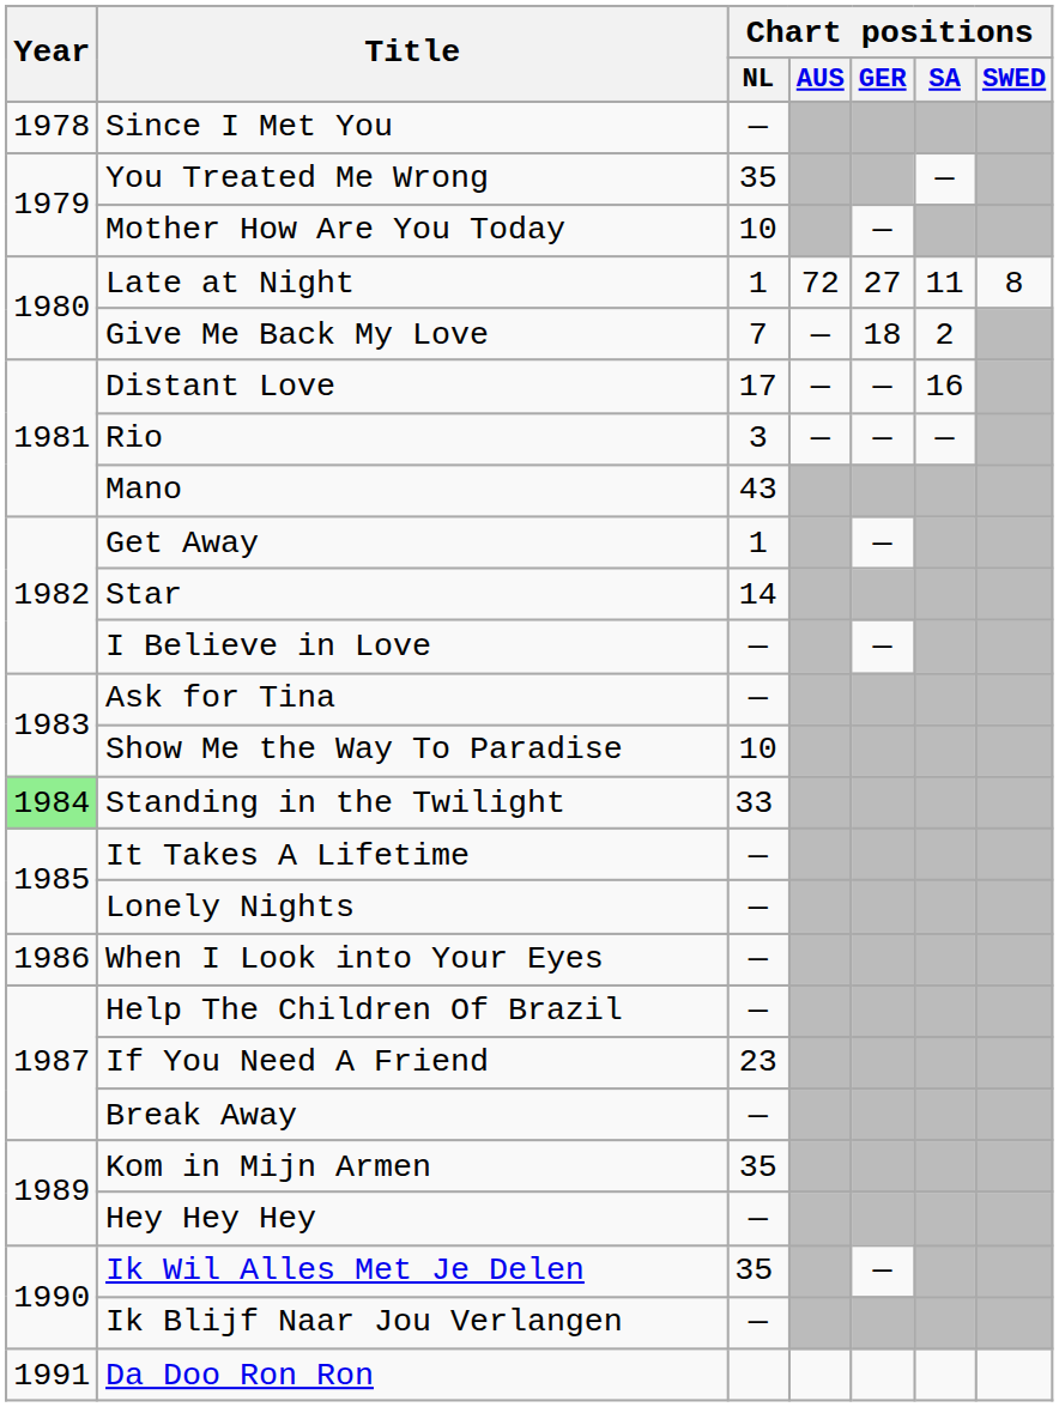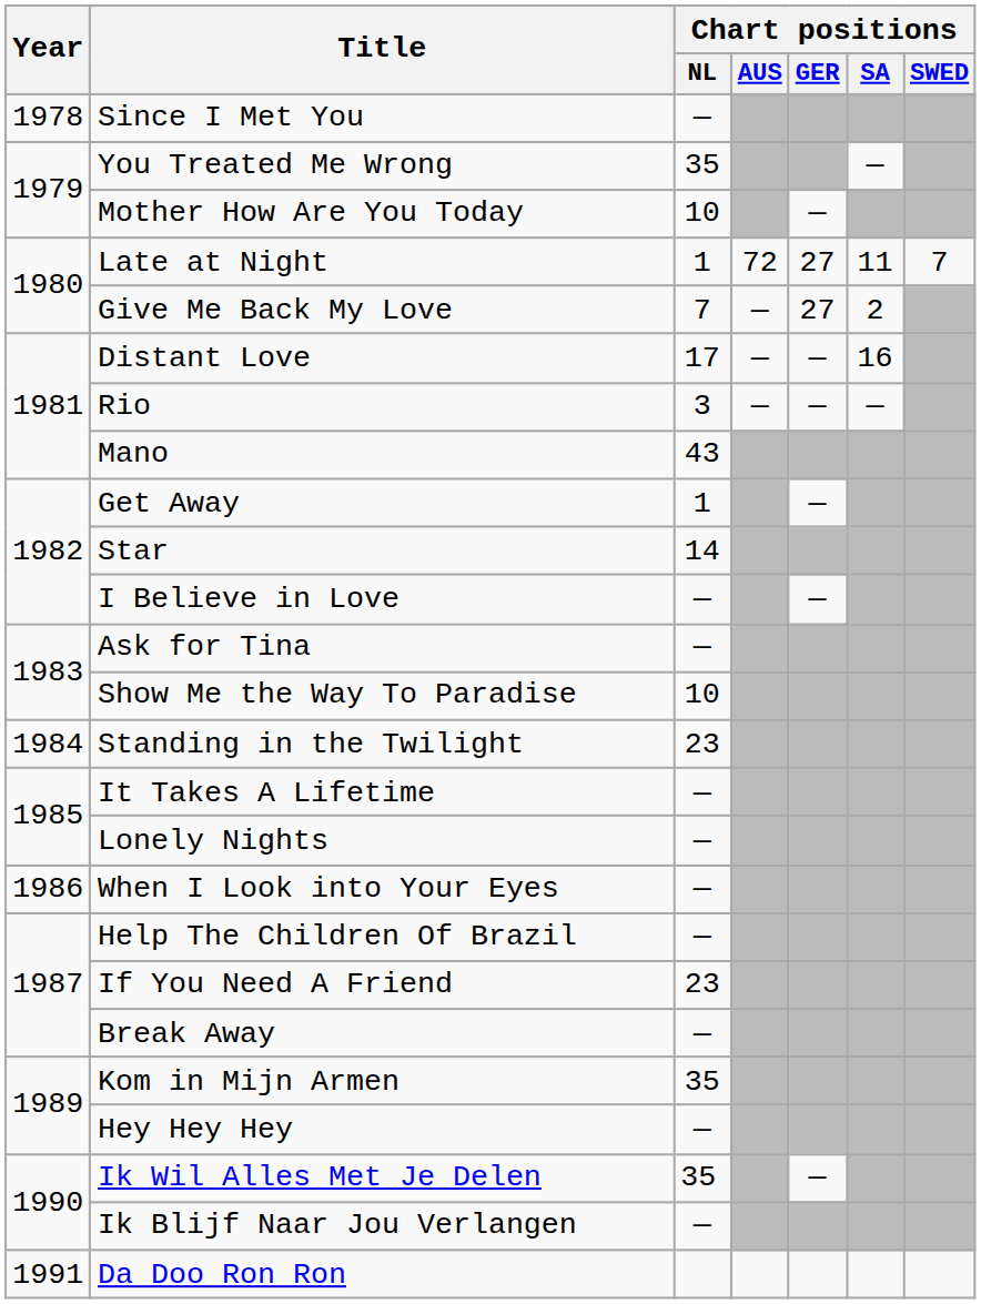Late at Night | Chart positions / SWED: 8 -> 7
Give Me Back My Love | Chart positions / GER: 18 -> 27
Standing in the Twilight | Year: lightgreen background -> no background
Standing in the Twilight | Chart positions / NL: 33 -> 23
